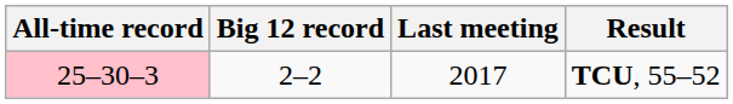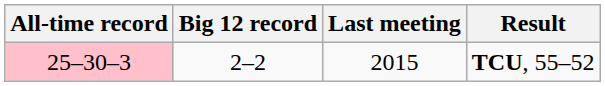TCU, 55–52 | Last meeting: 2017 -> 2015
